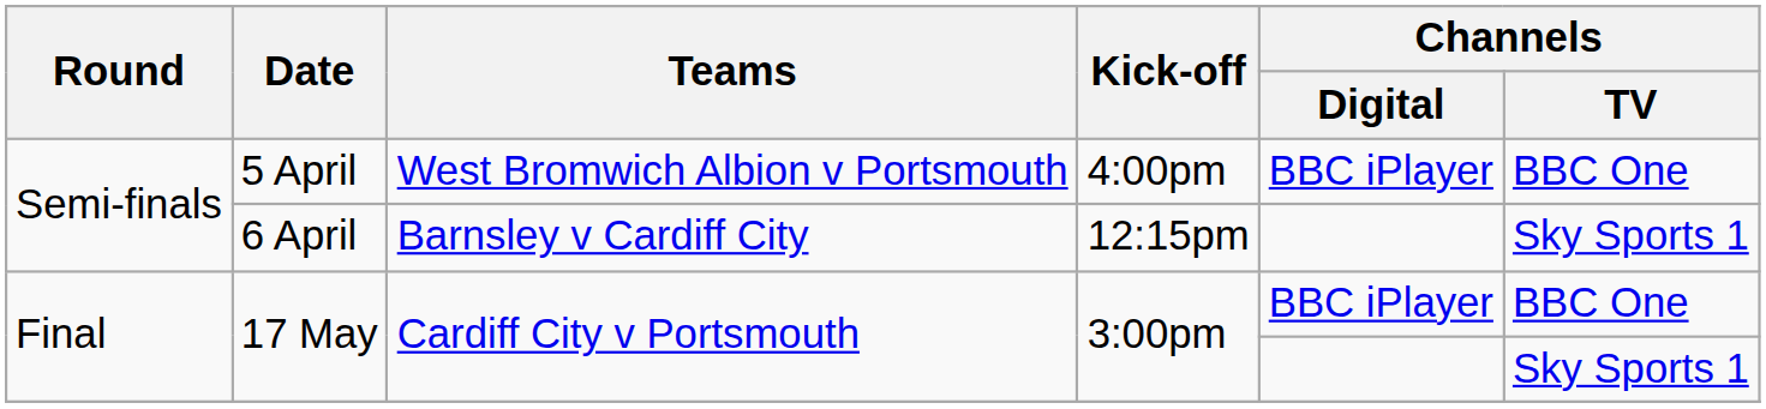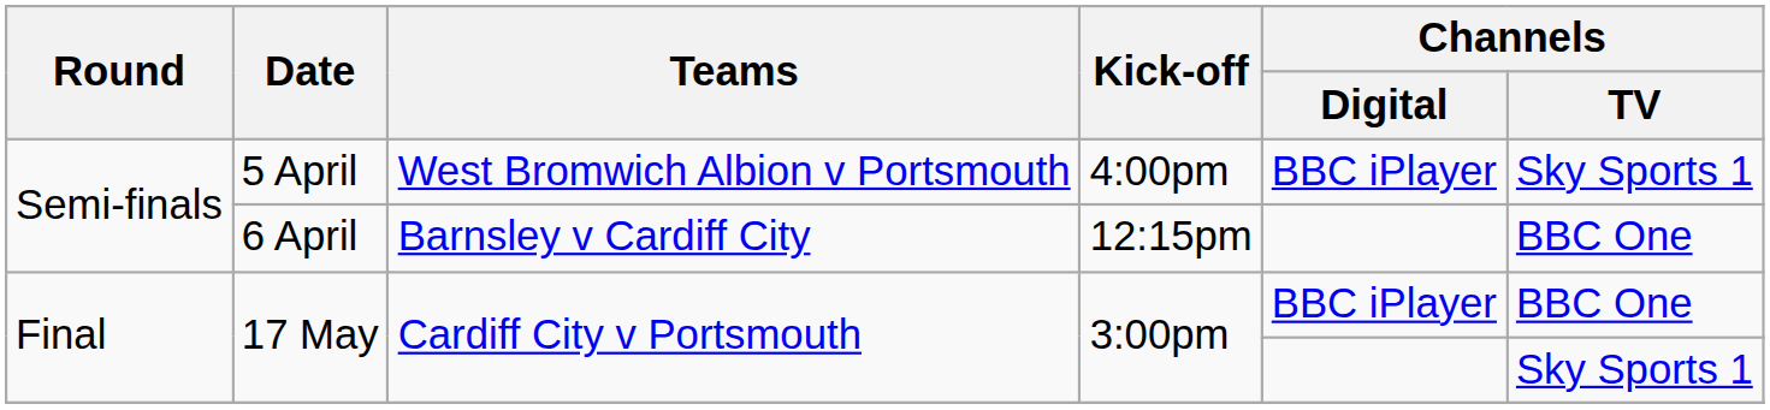5 April | Channels / TV: BBC One -> Sky Sports 1
6 April | Channels / TV: Sky Sports 1 -> BBC One
